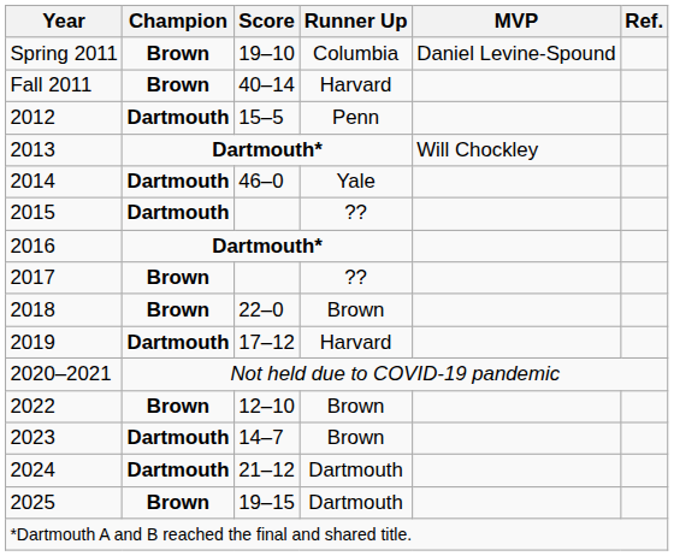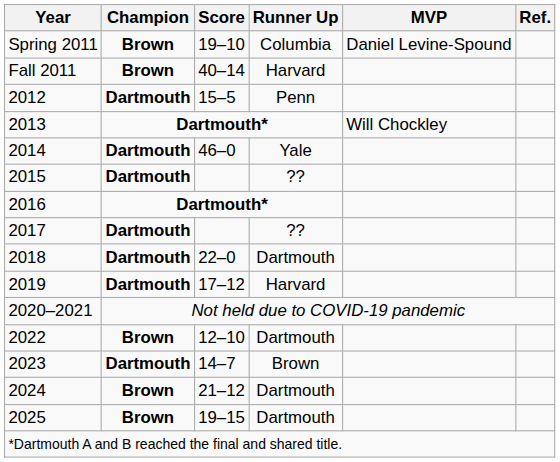2017 | Champion: Brown -> Dartmouth
2018 | Champion: Brown -> Dartmouth
2018 | Runner Up: Brown -> Dartmouth
2022 | Runner Up: Brown -> Dartmouth
2024 | Champion: Dartmouth -> Brown
